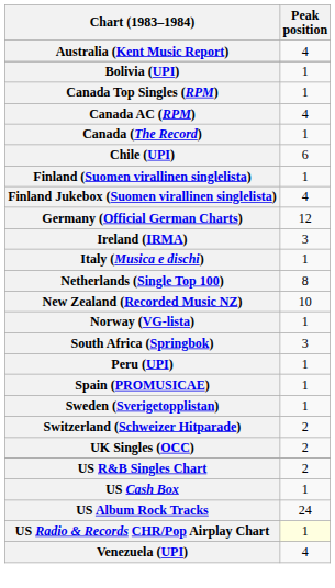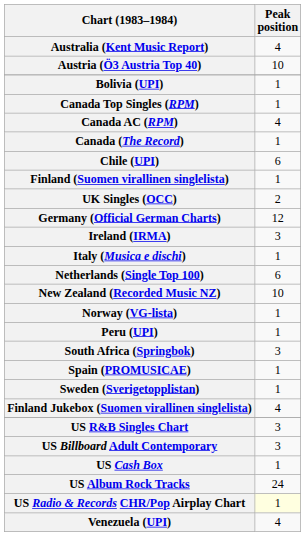+ row: Austria (Ö3 Austria Top 40) | 10
rows swapped: Finland Jukebox (Suomen virallinen singlelista) <-> UK Singles (OCC)
Netherlands (Single Top 100) | Peak position: 8 -> 6
rows swapped: Peru (UPI) <-> South Africa (Springbok)
- row: Switzerland (Schweizer Hitparade) | 2
US R&B Singles Chart | Peak position: 2 -> 3
+ row: US Billboard Adult Contemporary | 3
